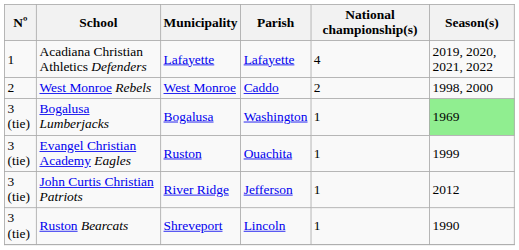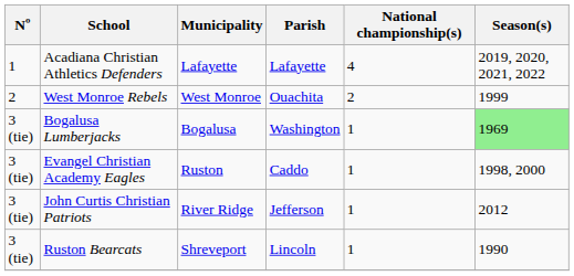West Monroe Rebels | Parish: Caddo -> Ouachita
West Monroe Rebels | Season(s): 1998, 2000 -> 1999
Evangel Christian Academy Eagles | Parish: Ouachita -> Caddo
Evangel Christian Academy Eagles | Season(s): 1999 -> 1998, 2000
